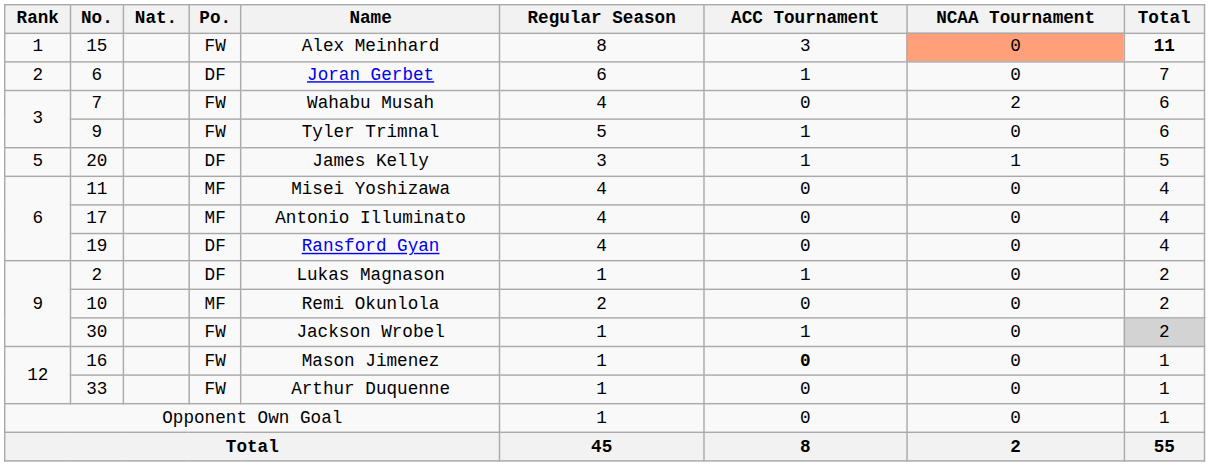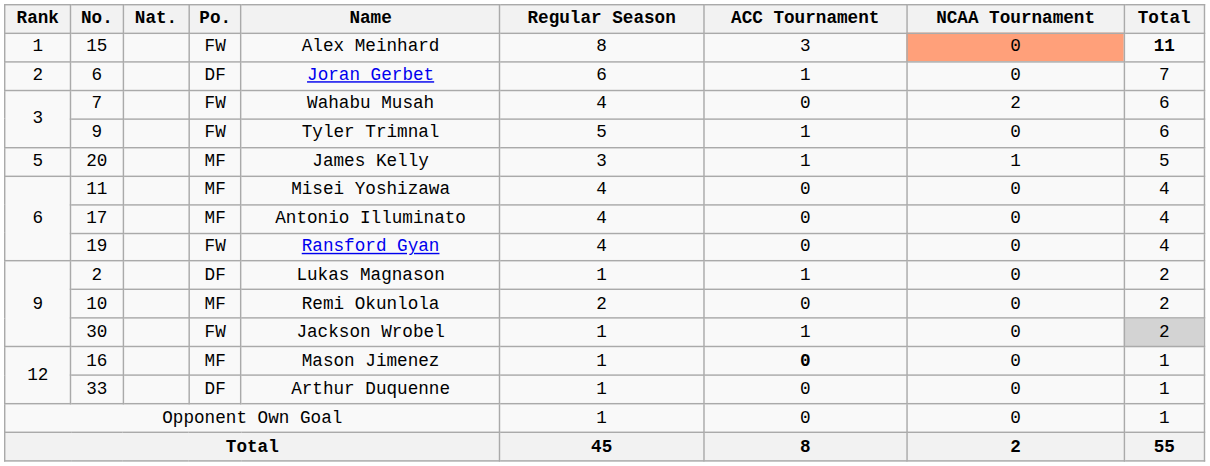20 | Po.: DF -> MF
19 | Po.: DF -> FW
16 | Po.: FW -> MF
33 | Po.: FW -> DF
